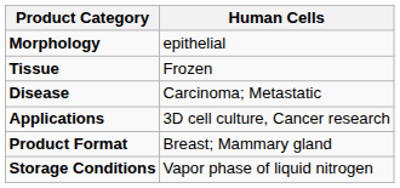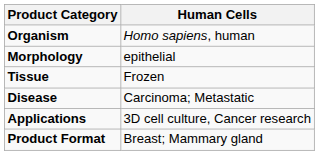+ row: Organism | Homo sapiens, human
- row: Storage Conditions | Vapor phase of liquid nitrogen
